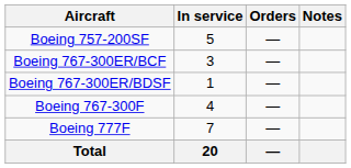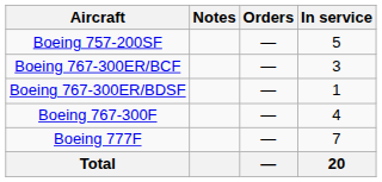columns swapped: In service <-> Notes
